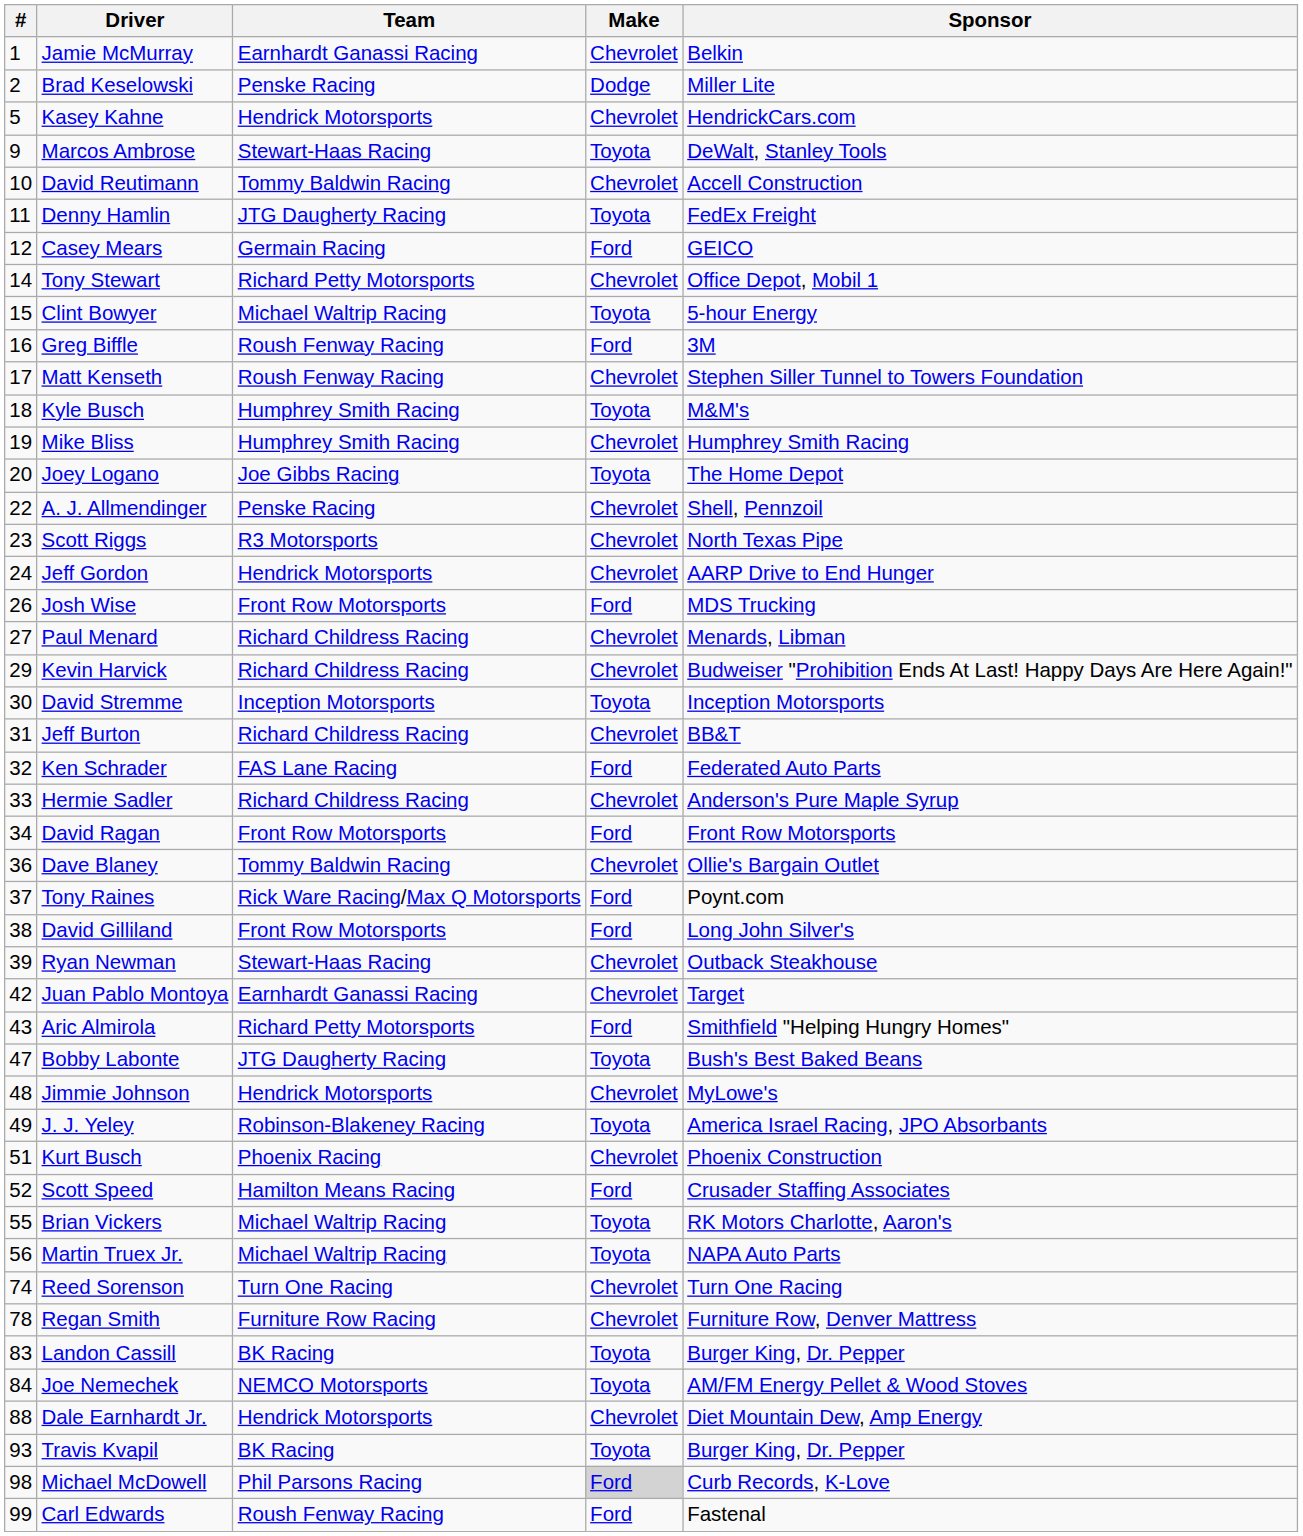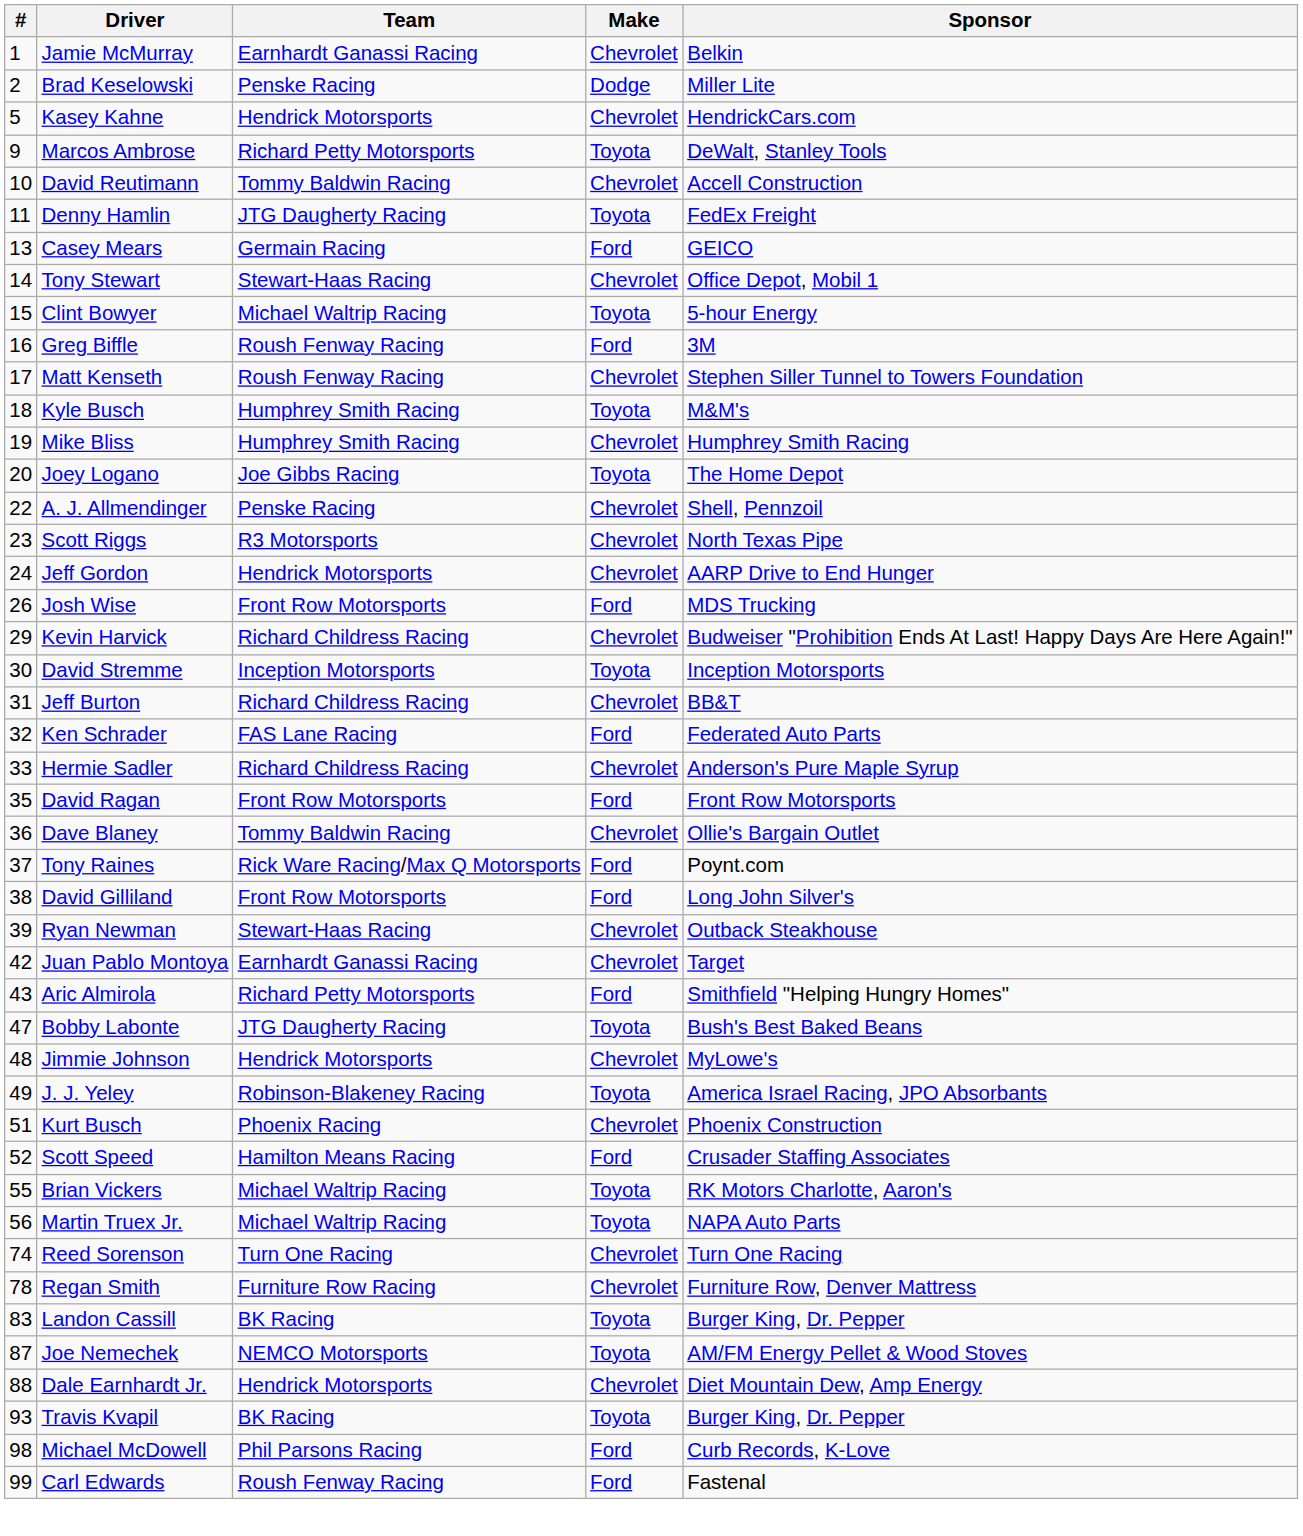Marcos Ambrose | Team: Stewart-Haas Racing -> Richard Petty Motorsports
Casey Mears | #: 12 -> 13
Tony Stewart | Team: Richard Petty Motorsports -> Stewart-Haas Racing
- row: 27 | Paul Menard | Richard Childress Racing | Chevrolet | Menards, Libman
David Ragan | #: 34 -> 35
Joe Nemechek | #: 84 -> 87
Michael McDowell | Make: lightgrey background -> no background
